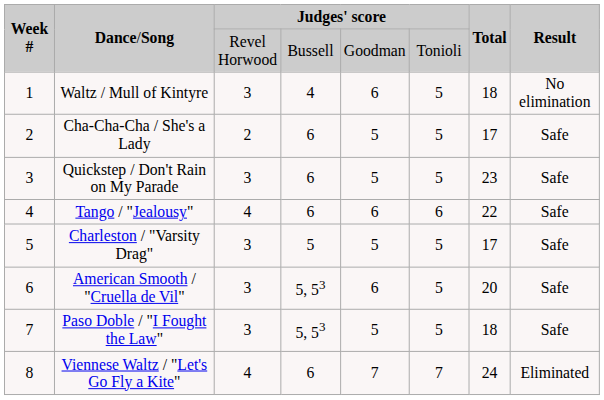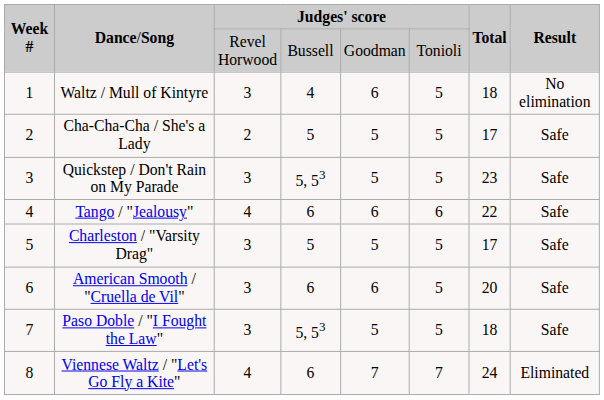Cha-Cha-Cha / She's a Lady | column 4: 6 -> 5
Quickstep / Don't Rain on My Parade | column 4: 6 -> 5, 53
American Smooth / "Cruella de Vil" | column 4: 5, 53 -> 6
